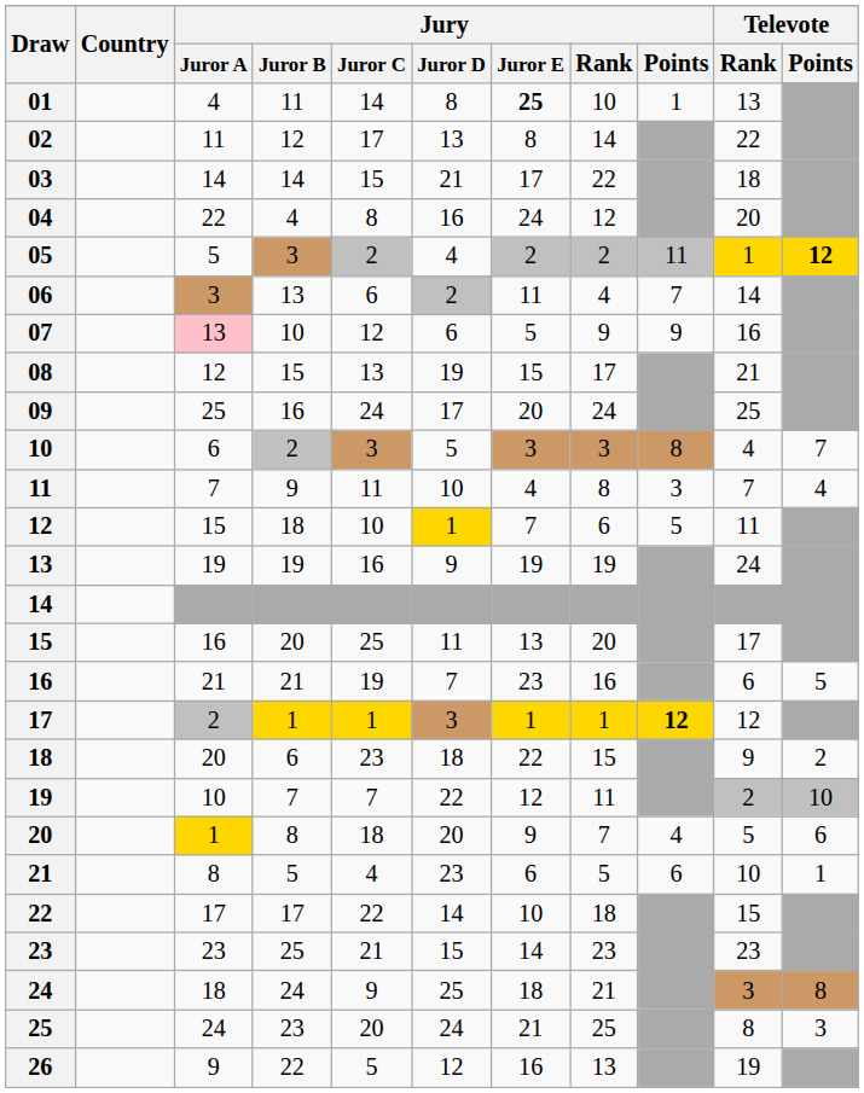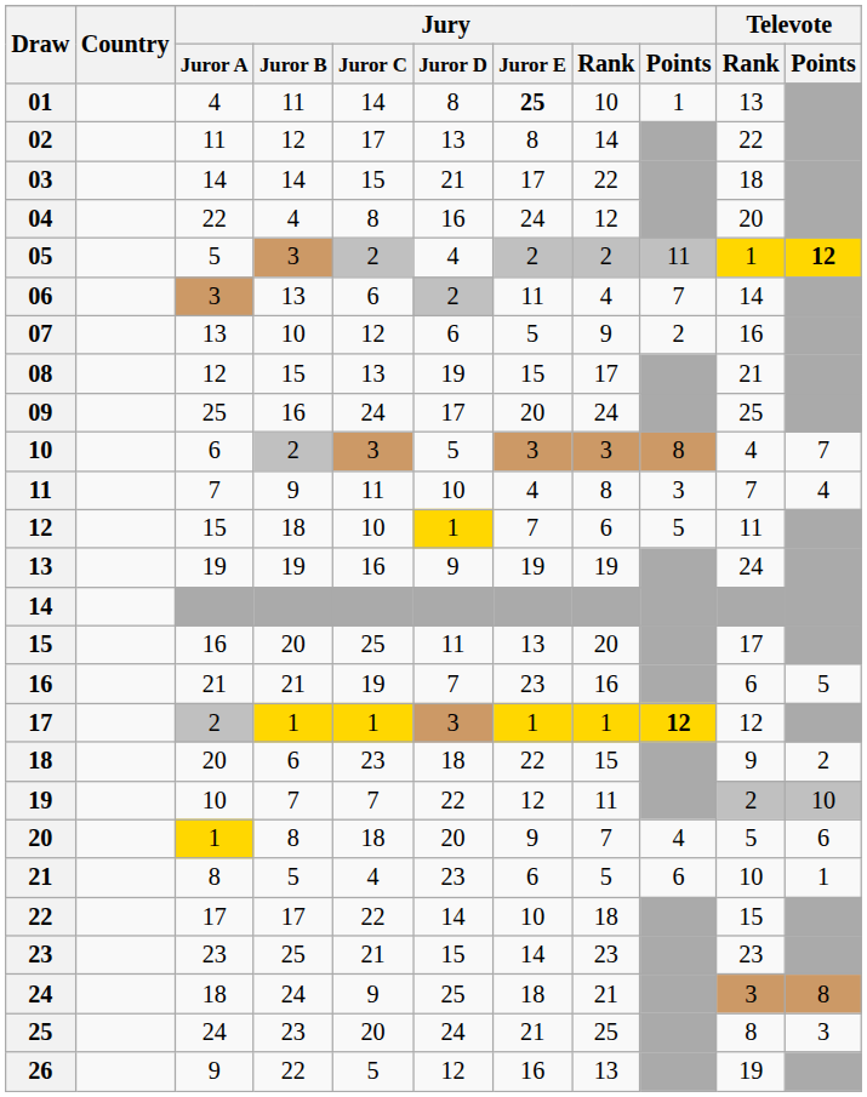07 | Jury / Juror A: pink background -> no background
07 | Jury / Points: 9 -> 2
